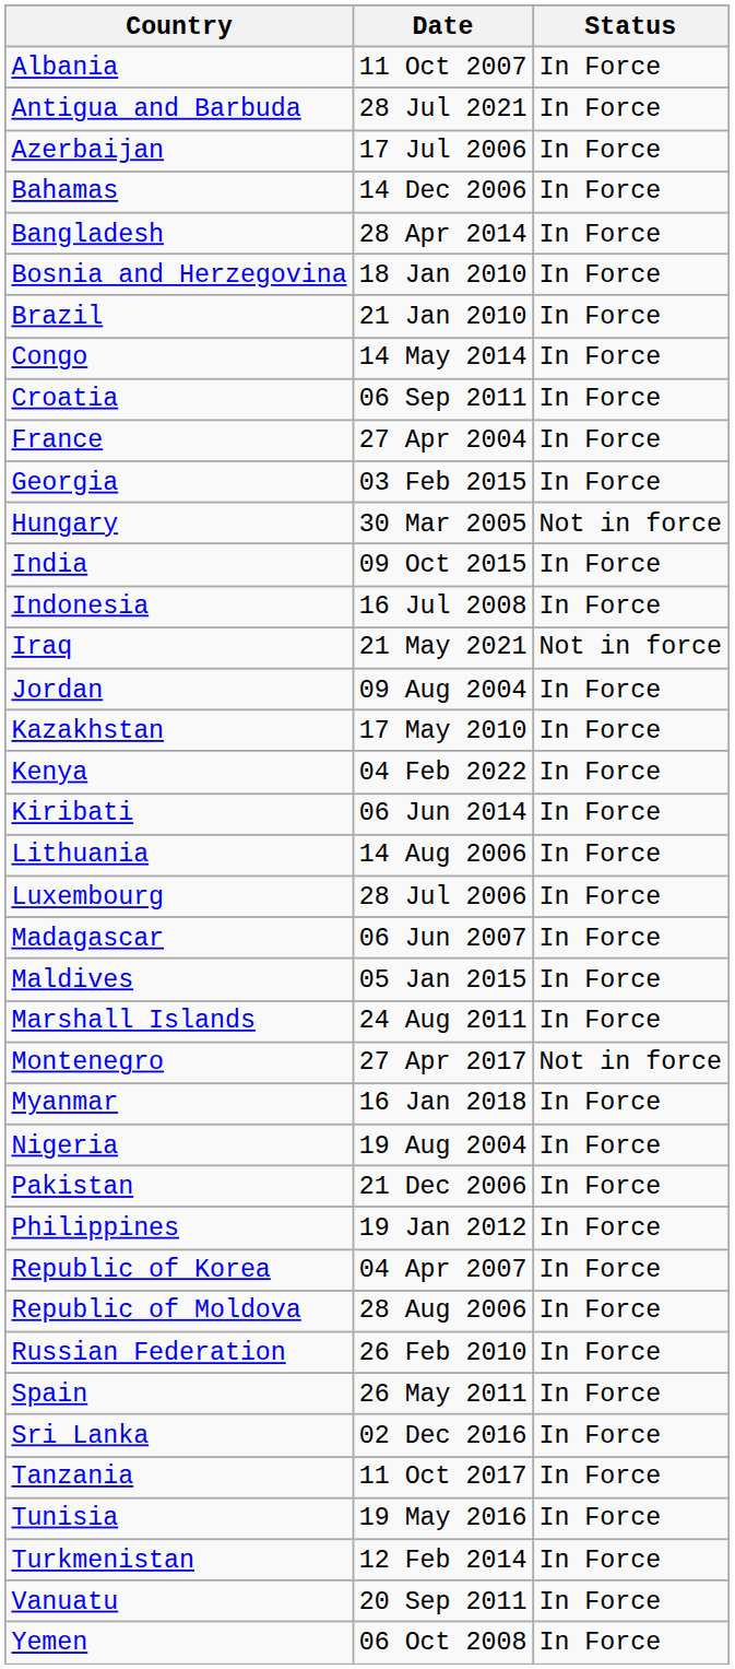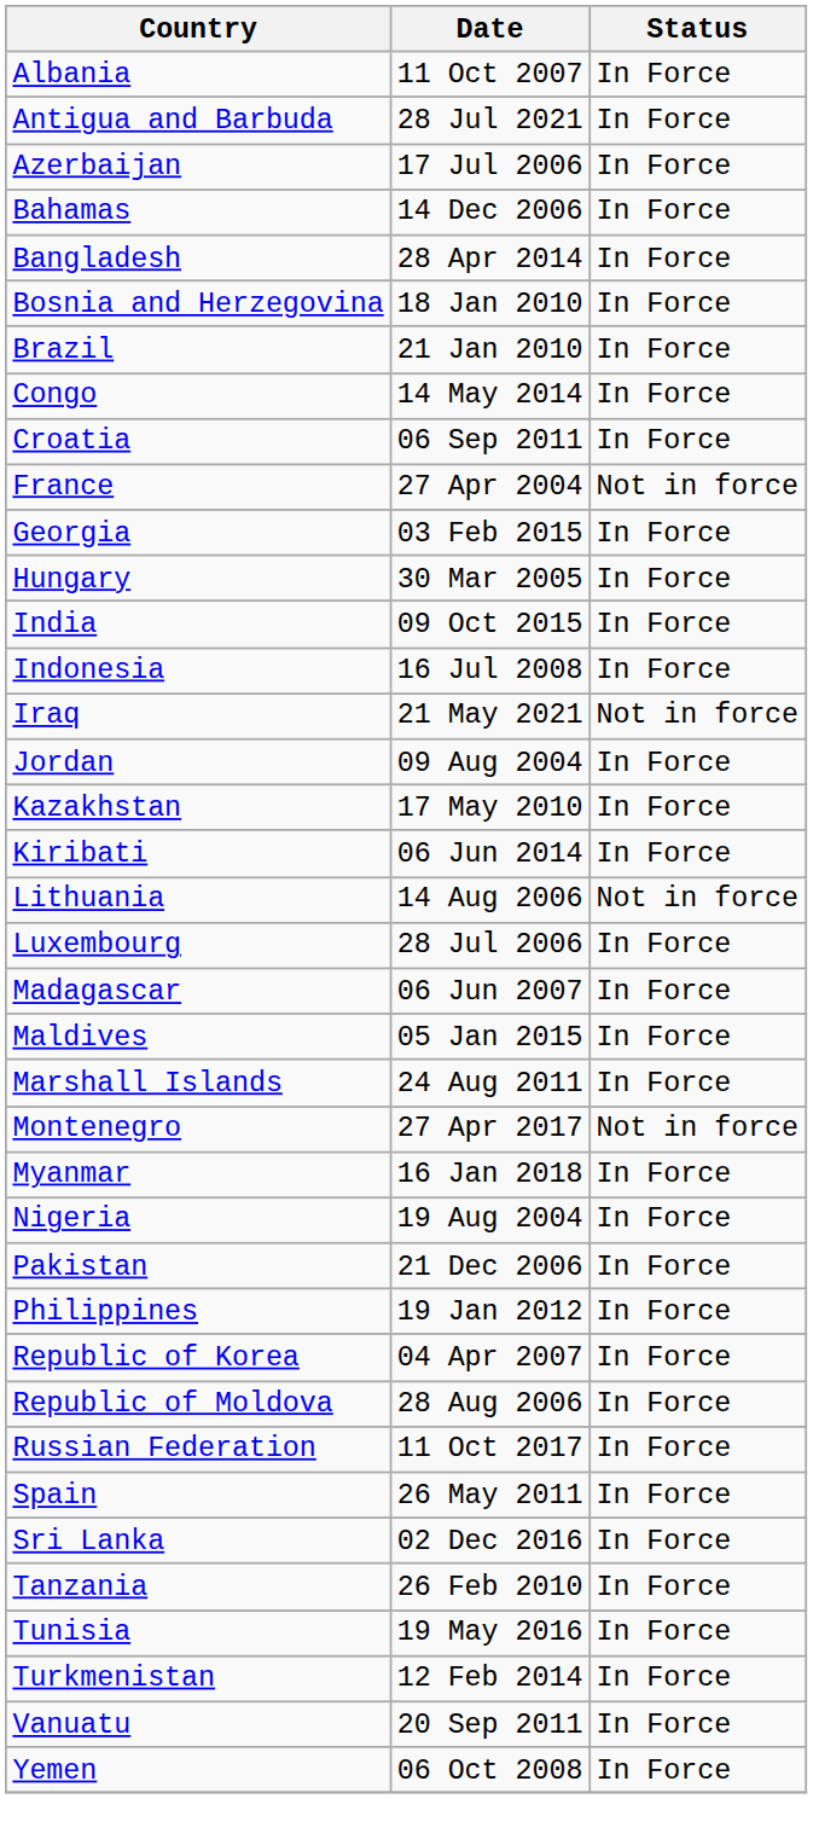France | Status: In Force -> Not in force
Hungary | Status: Not in force -> In Force
- row: Kenya | 04 Feb 2022 | In Force
Lithuania | Status: In Force -> Not in force
Russian Federation | Date: 26 Feb 2010 -> 11 Oct 2017
Tanzania | Date: 11 Oct 2017 -> 26 Feb 2010
